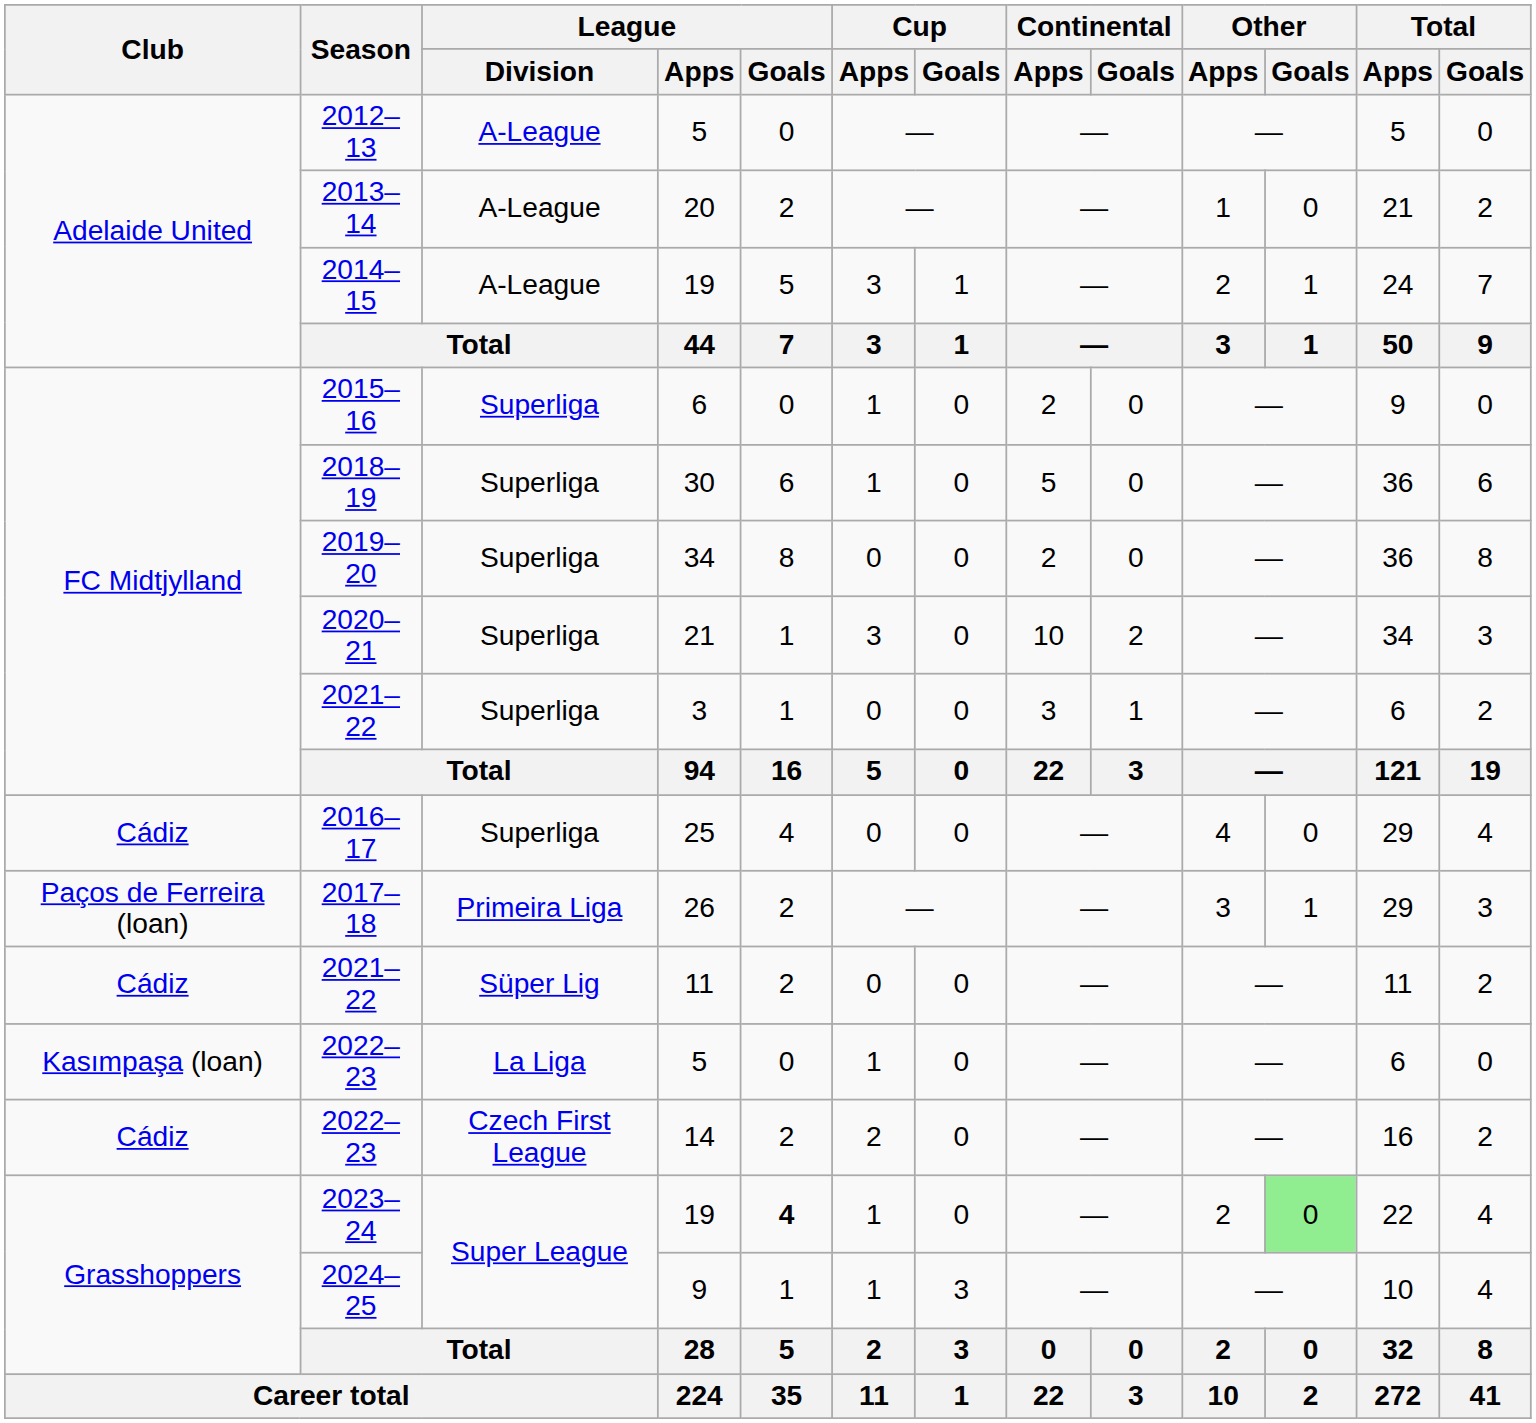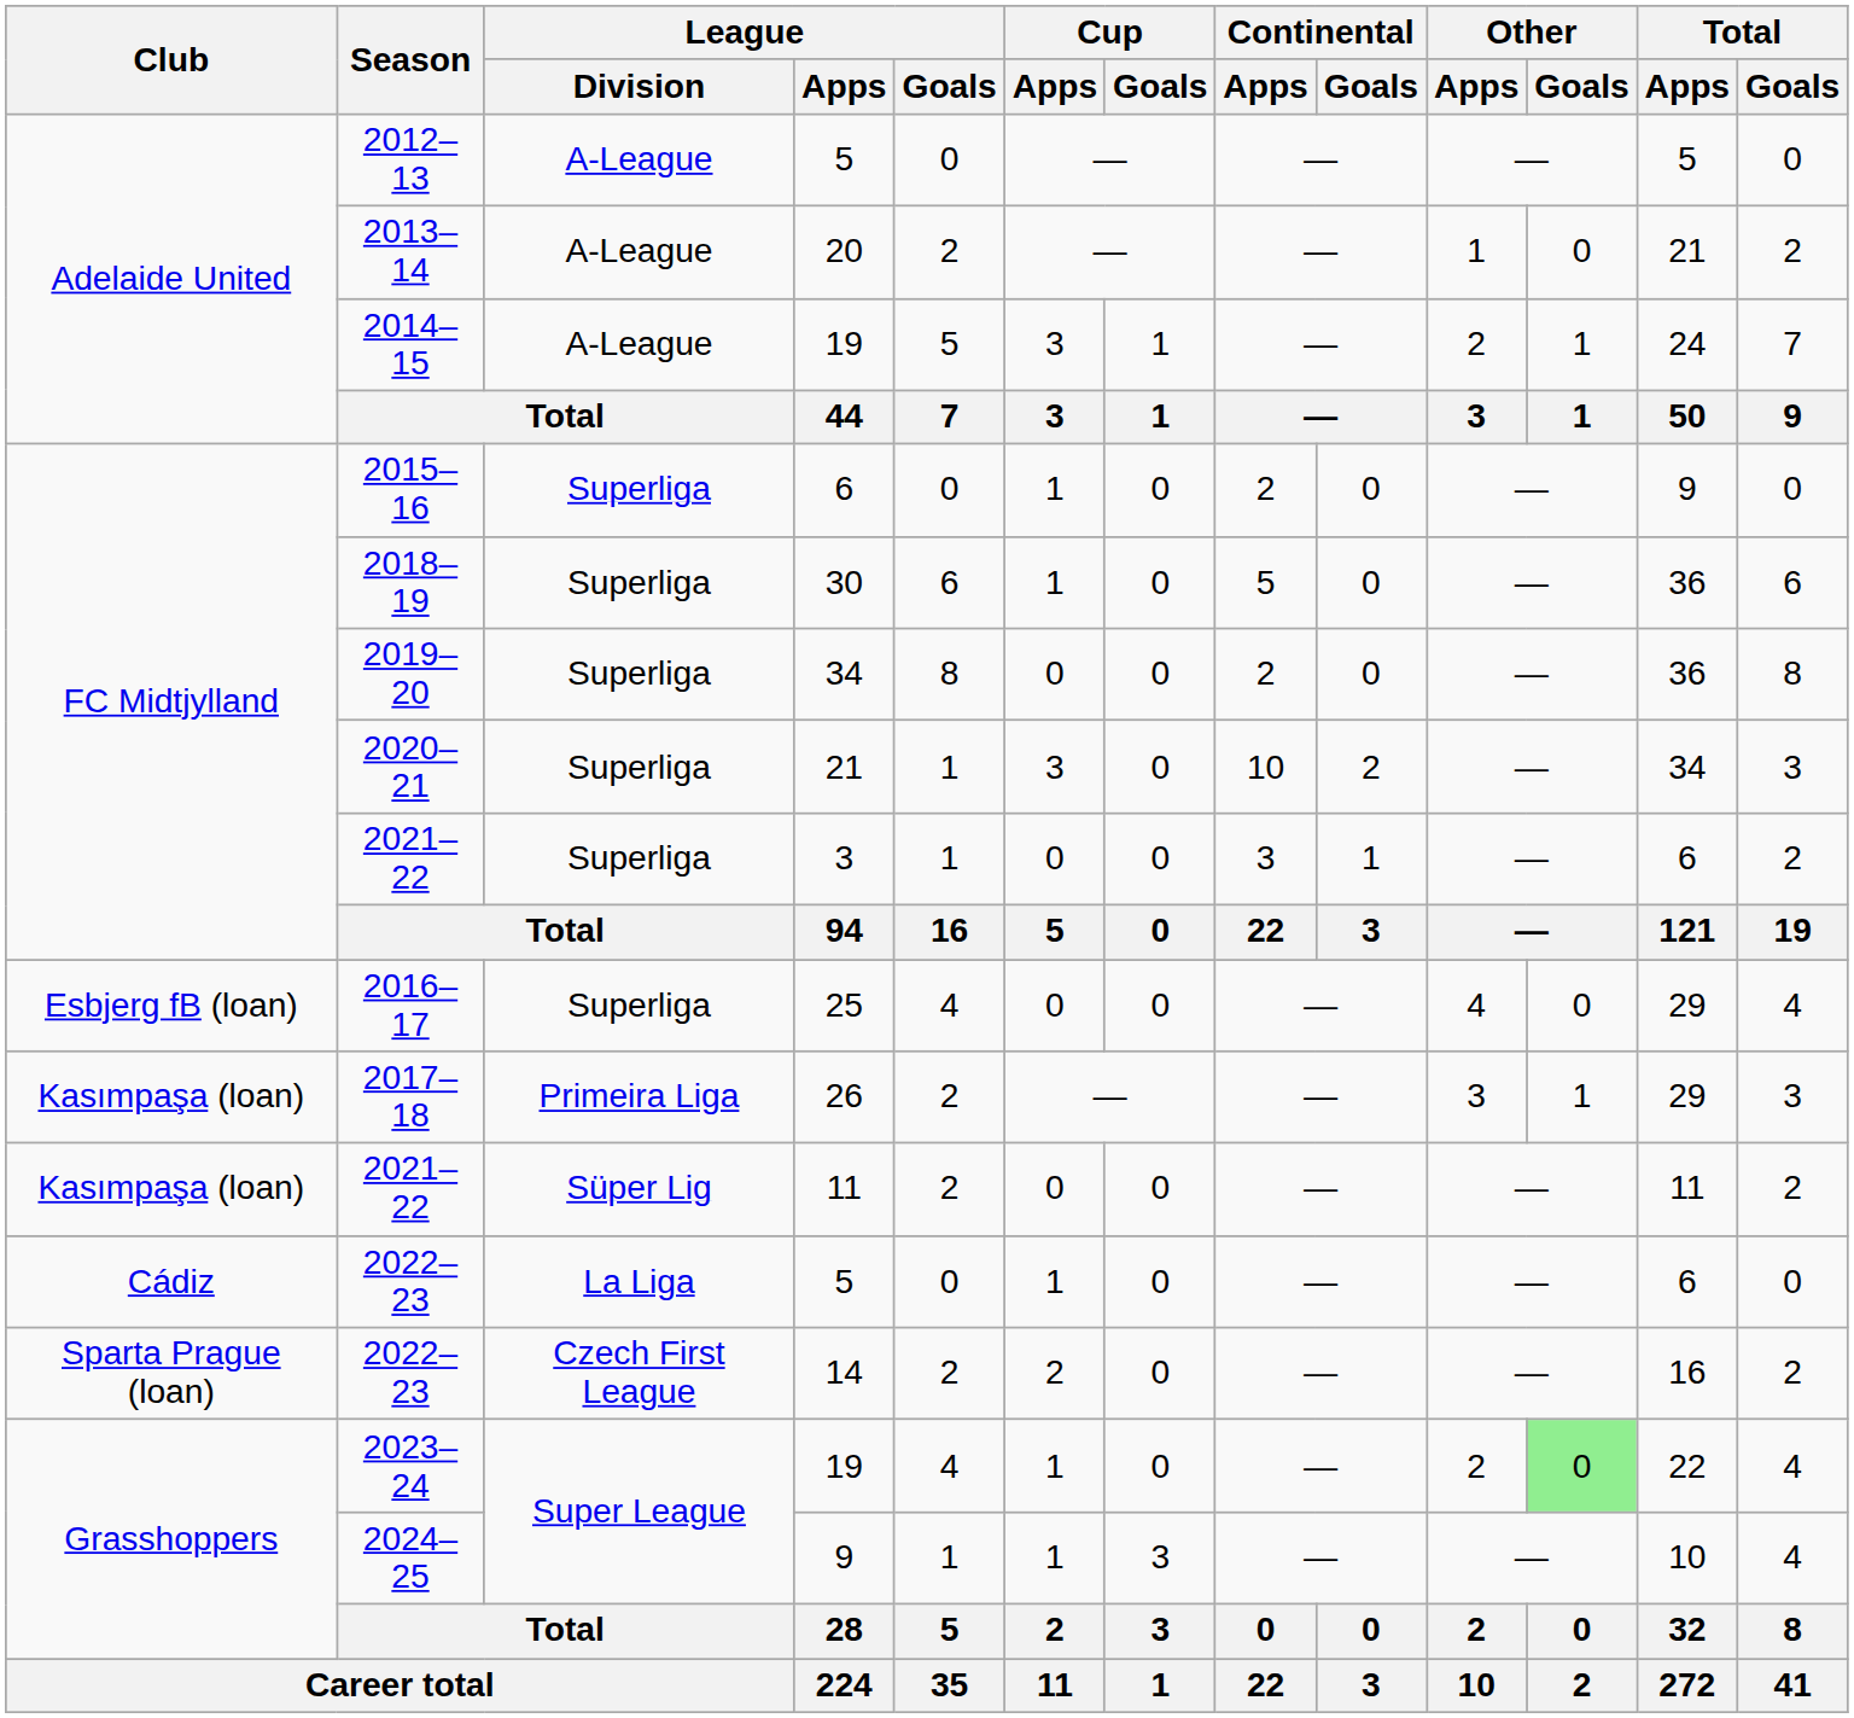2016–17 | Club: Cádiz -> Esbjerg fB (loan)
2017–18 | Club: Paços de Ferreira (loan) -> Kasımpaşa (loan)
2021–22 / 11 | Club: Cádiz -> Kasımpaşa (loan)
2022–23 / 5 | Club: Kasımpaşa (loan) -> Cádiz
2022–23 / 14 | Club: Cádiz -> Sparta Prague (loan)
2023–24 | League / Goals: bold -> normal
